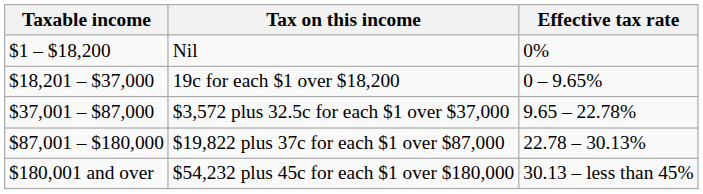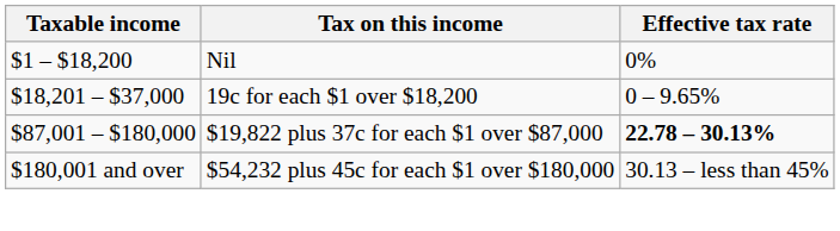- row: $37,001 – $87,000 | $3,572 plus 32.5c for each $1 over $37,000 | 9.65 – 22.78%
$19,822 plus 37c for each $1 over $87,000 | Effective tax rate: normal -> bold
